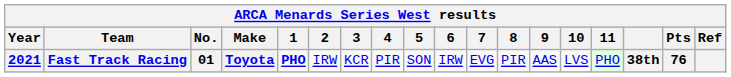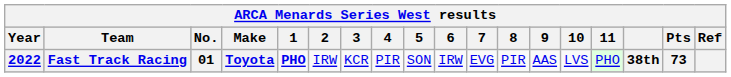Fast Track Racing | Year: 2021 -> 2022
Fast Track Racing | Pts: 76 -> 73
